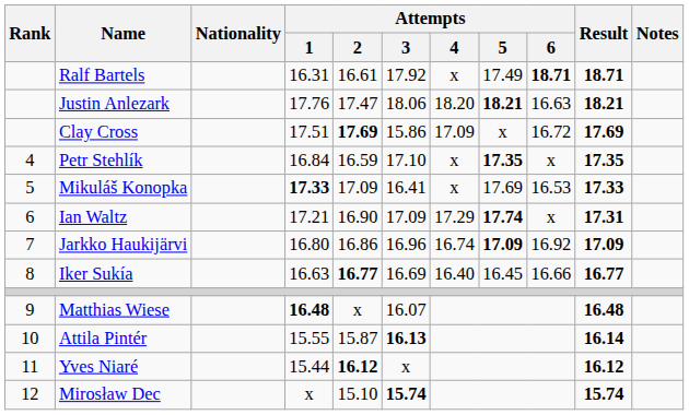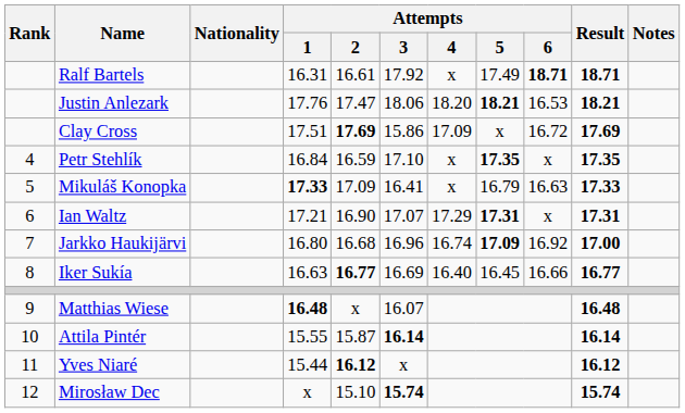Justin Anlezark | Attempts / 6: 16.63 -> 16.53
Mikuláš Konopka | Attempts / 5: 17.69 -> 16.79
Mikuláš Konopka | Attempts / 6: 16.53 -> 16.63
Ian Waltz | Attempts / 3: 17.09 -> 17.07
Ian Waltz | Attempts / 5: 17.74 -> 17.31
Jarkko Haukijärvi | Attempts / 2: 16.86 -> 16.68
Jarkko Haukijärvi | Result: 17.09 -> 17.00
Attila Pintér | Attempts / 3: 16.13 -> 16.14
